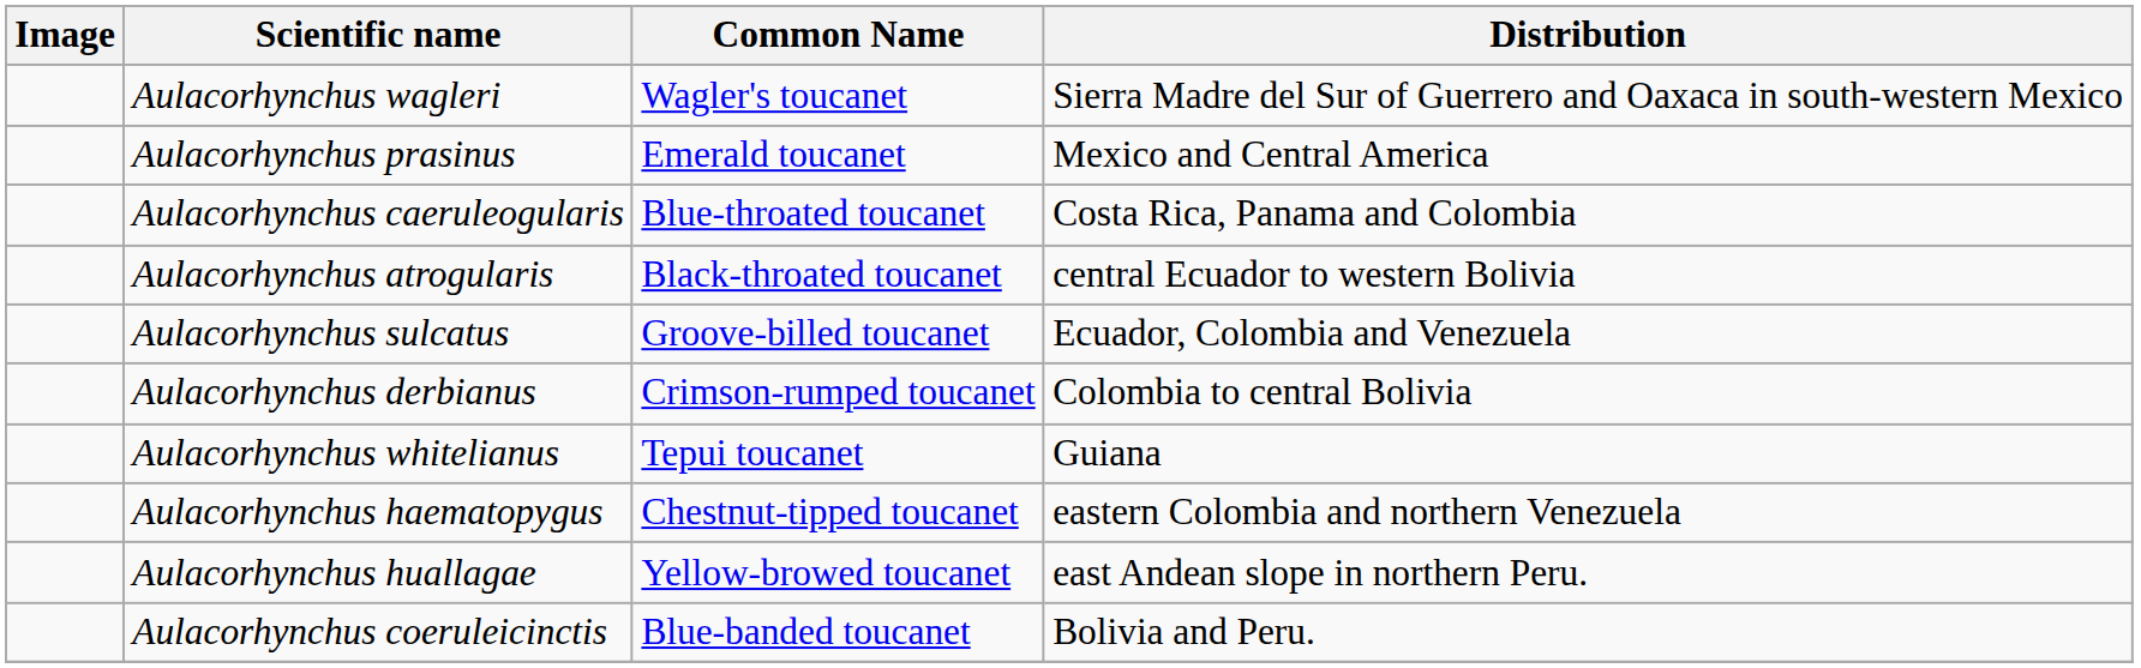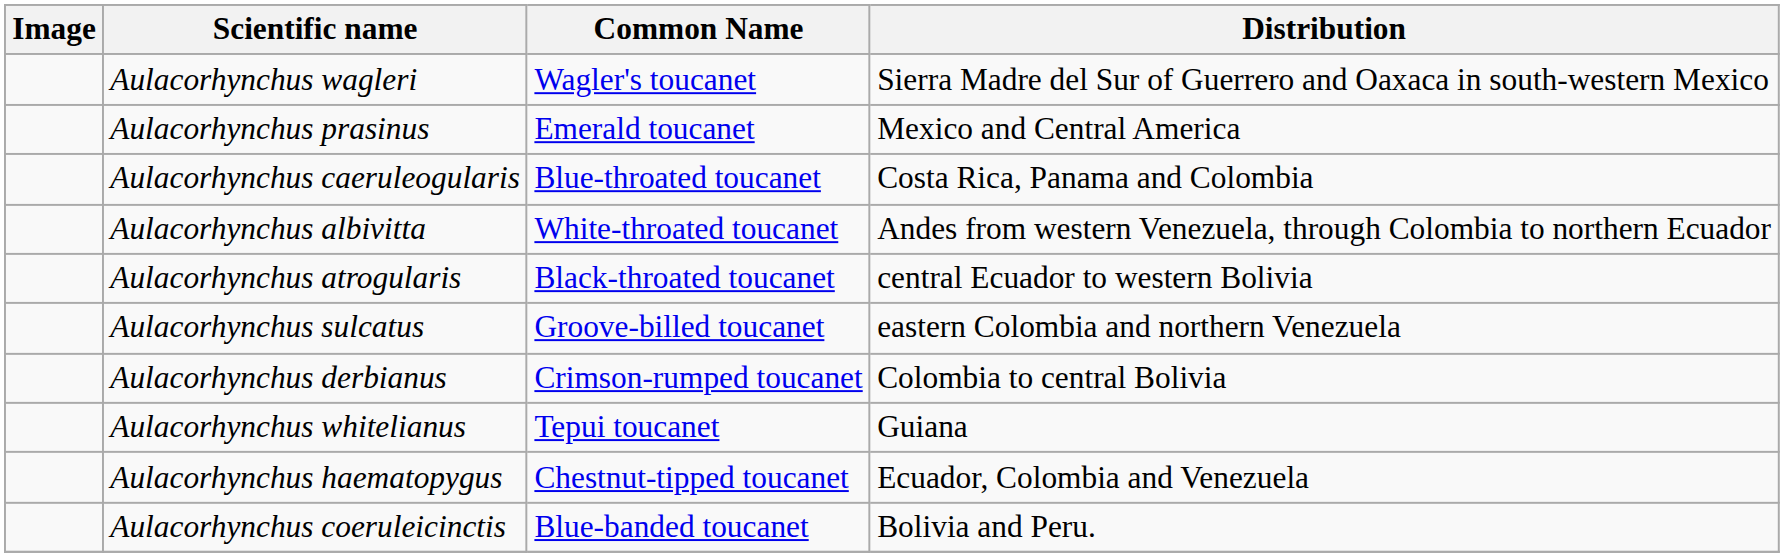+ row: Aulacorhynchus albivitta | White-throated toucanet | Andes from western Venezuela, through Colombia to northern Ecuador
Aulacorhynchus sulcatus | Distribution: Ecuador, Colombia and Venezuela -> eastern Colombia and northern Venezuela
Aulacorhynchus haematopygus | Distribution: eastern Colombia and northern Venezuela -> Ecuador, Colombia and Venezuela
- row: Aulacorhynchus huallagae | Yellow-browed toucanet | east Andean slope in northern Peru.
